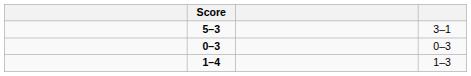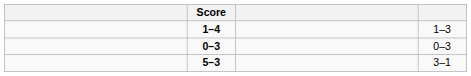rows swapped: 1–4 <-> 5–3
